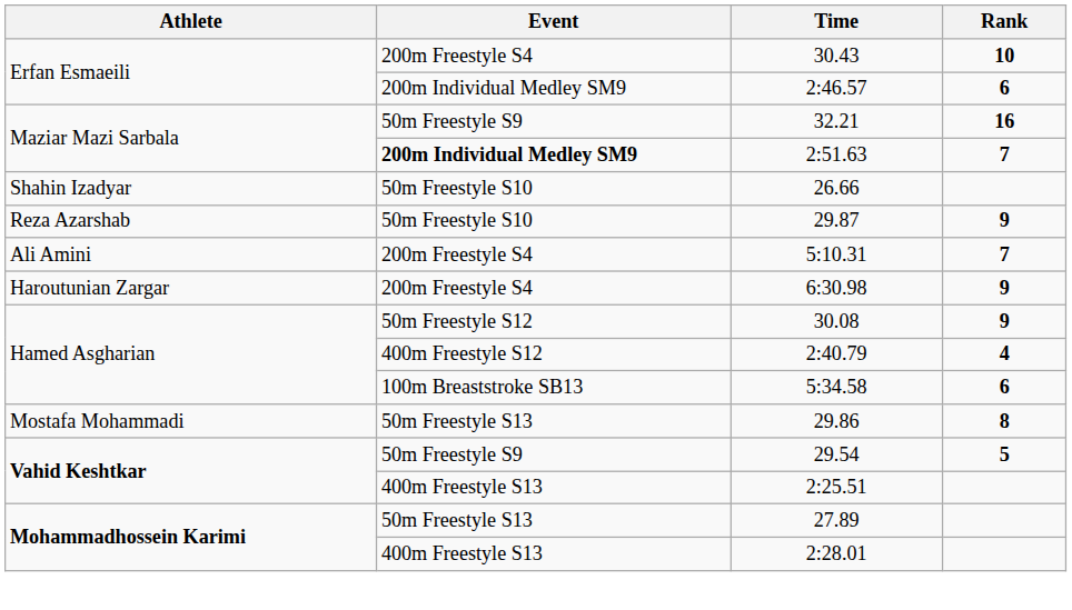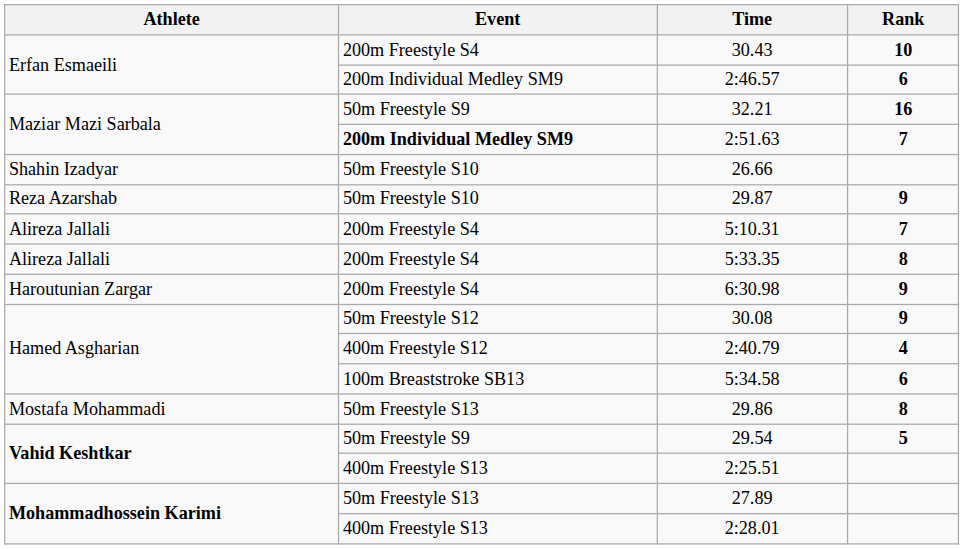5:10.31 | Athlete: Ali Amini -> Alireza Jallali
+ row: Alireza Jallali | 200m Freestyle S4 | 5:33.35 | 8
